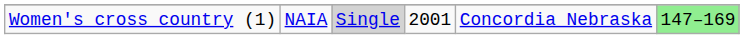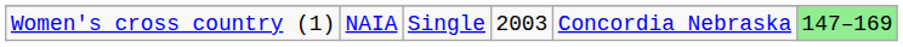Women's cross country (1) | column 3: lightgrey background -> no background
Women's cross country (1) | column 4: 2001 -> 2003
